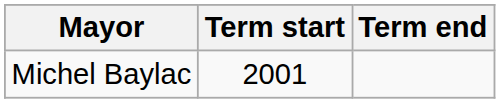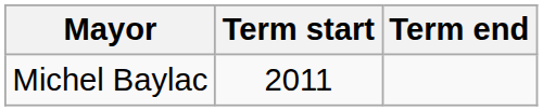Michel Baylac | Term start: 2001 -> 2011
